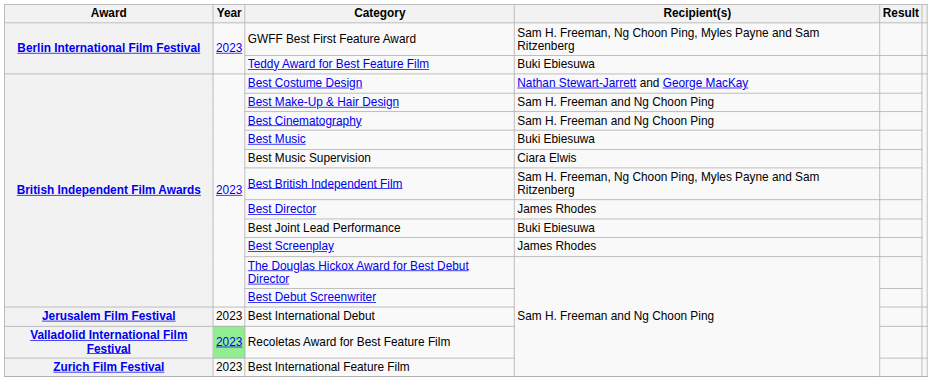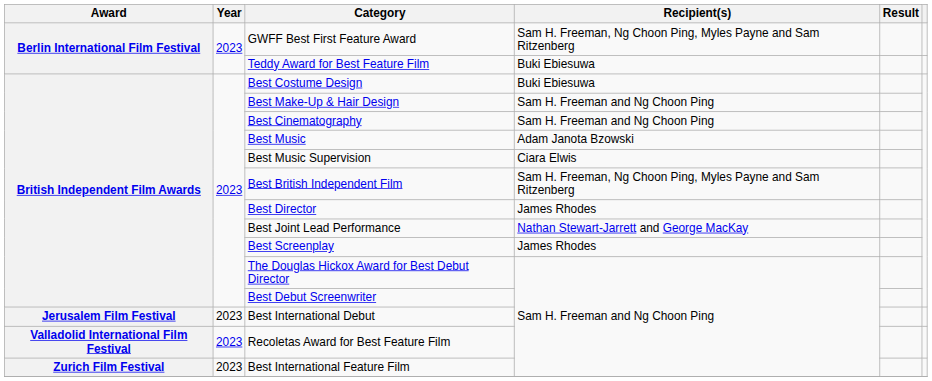Best Costume Design | Recipient(s): Nathan Stewart-Jarrett and George MacKay -> Buki Ebiesuwa
Best Music | Recipient(s): Buki Ebiesuwa -> Adam Janota Bzowski
Best Joint Lead Performance | Recipient(s): Buki Ebiesuwa -> Nathan Stewart-Jarrett and George MacKay
Recoletas Award for Best Feature Film | Year: lightgreen background -> no background
